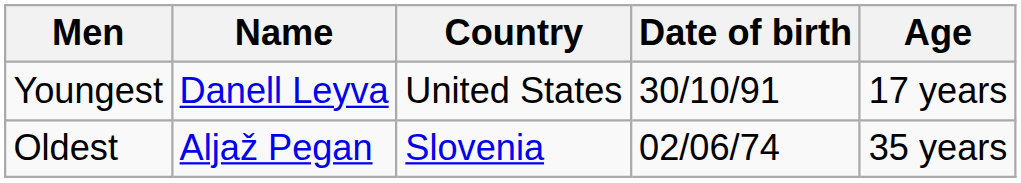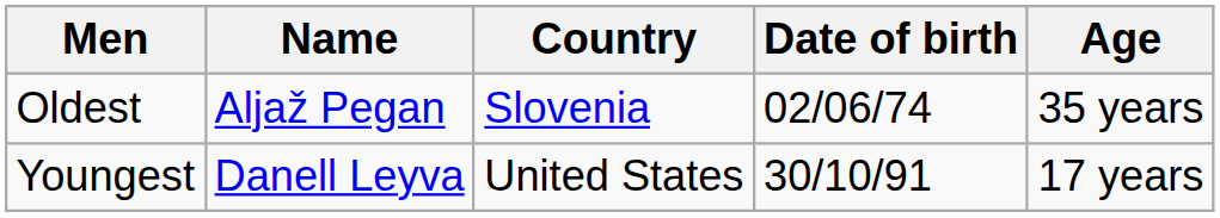rows swapped: Youngest <-> Oldest
